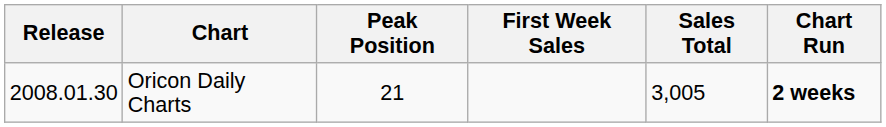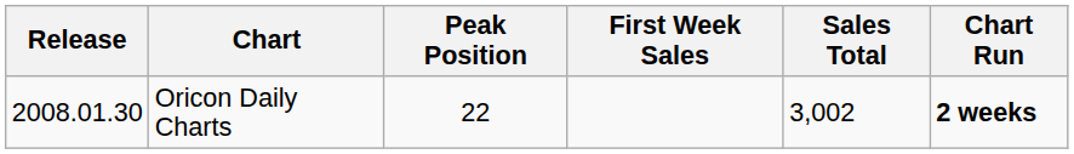Oricon Daily Charts | Peak Position: 21 -> 22
Oricon Daily Charts | Sales Total: 3,005 -> 3,002
